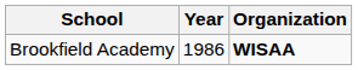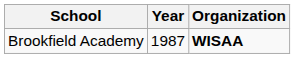Brookfield Academy | Year: 1986 -> 1987
